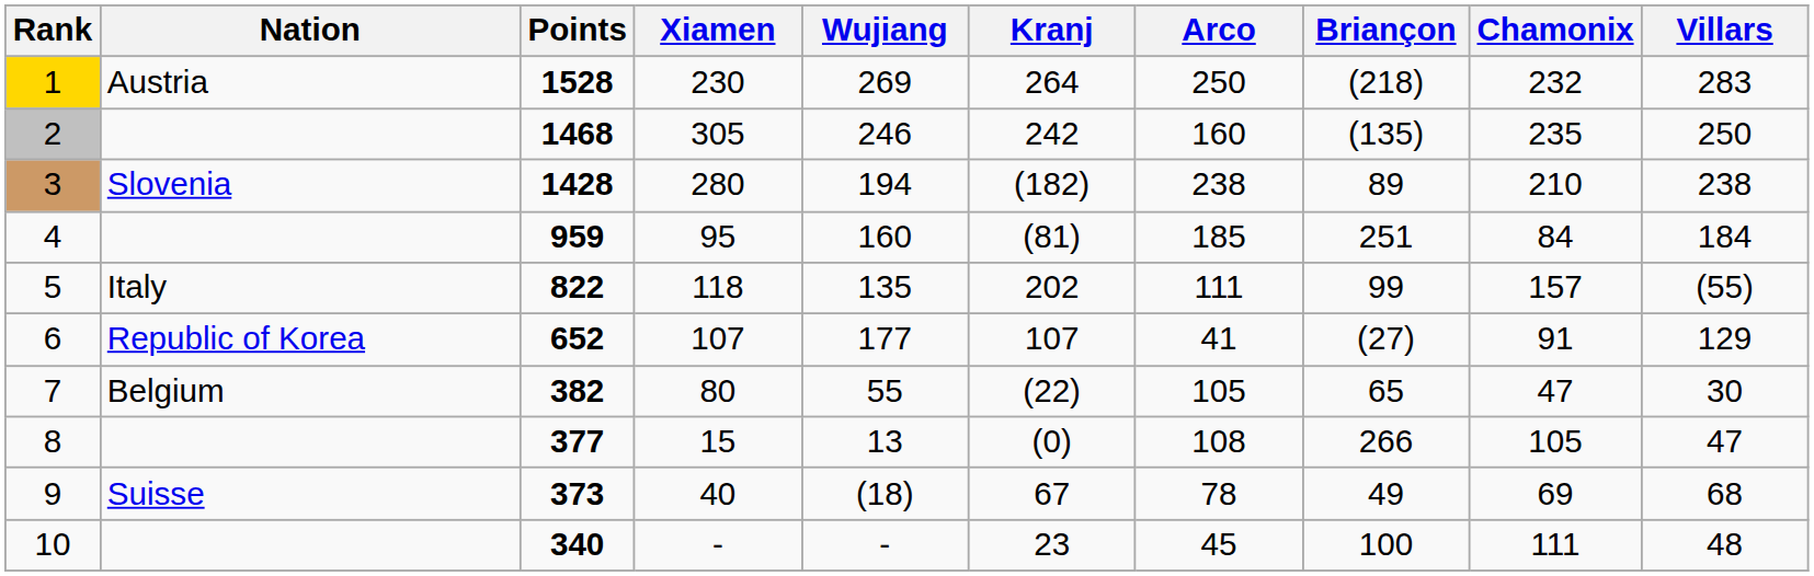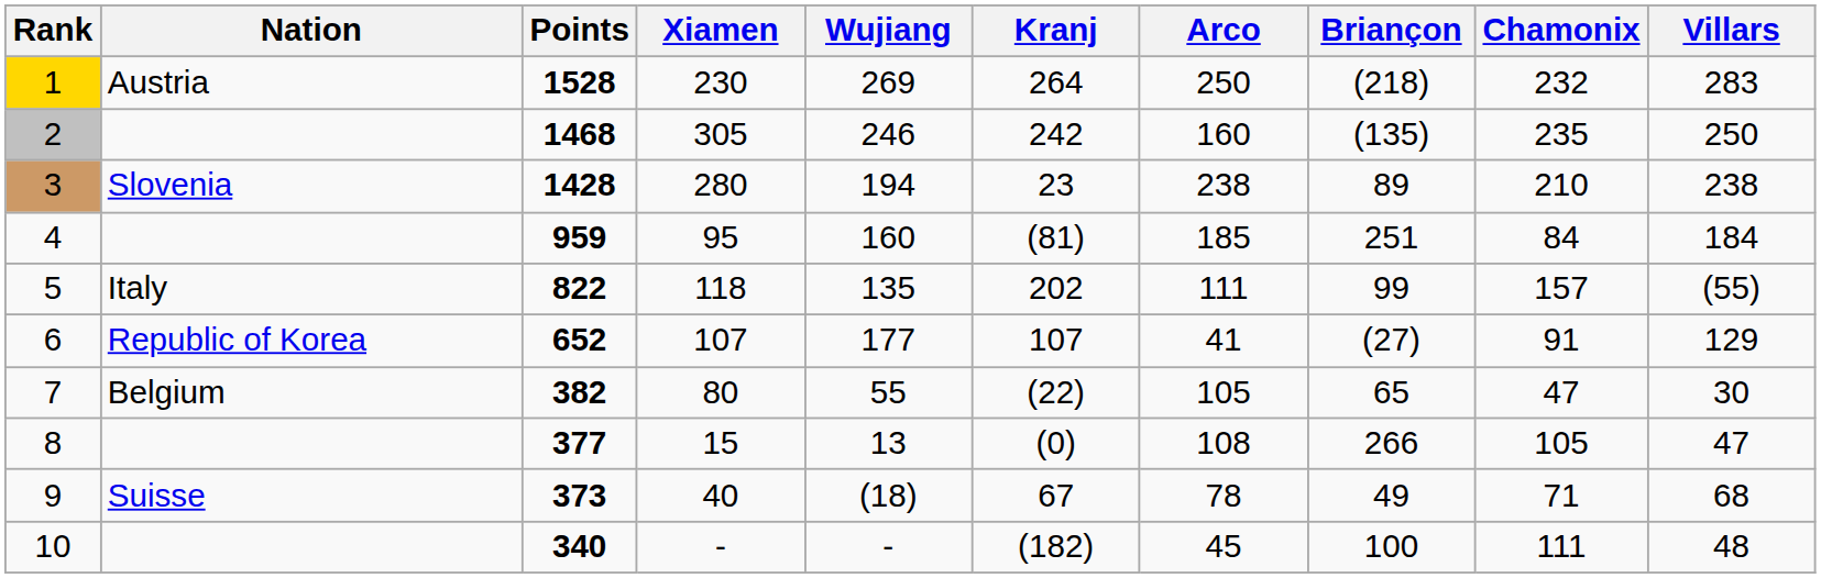3 | Kranj: (182) -> 23
9 | Chamonix: 69 -> 71
10 | Kranj: 23 -> (182)
